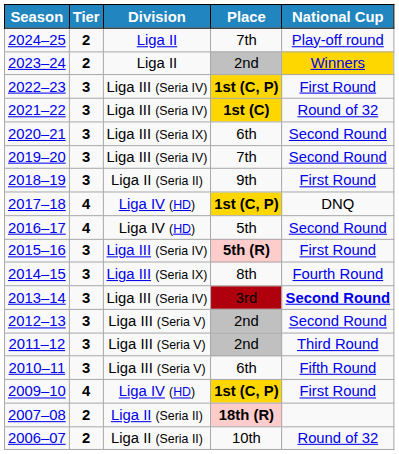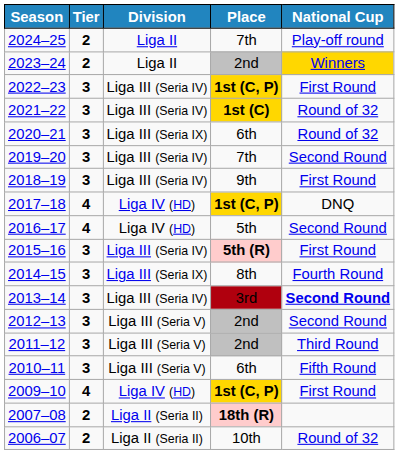2020–21 | National Cup: Second Round -> Round of 32
2018–19 | Division: Liga II (Seria II) -> Liga III (Seria IV)
